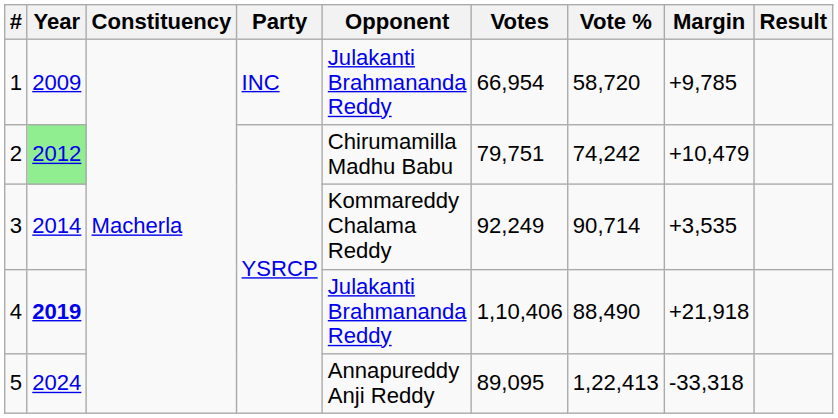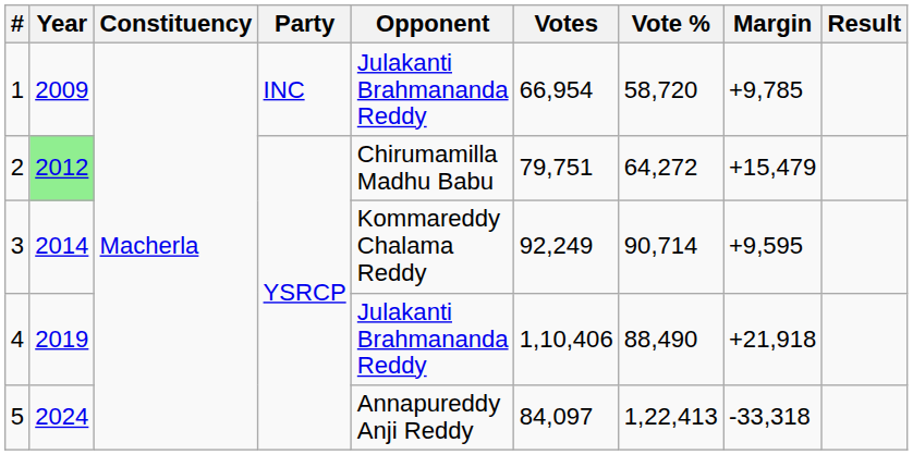2 | Vote %: 74,242 -> 64,272
2 | Margin: +10,479 -> +15,479
3 | Margin: +3,535 -> +9,595
4 | Year: bold -> normal
5 | Votes: 89,095 -> 84,097
